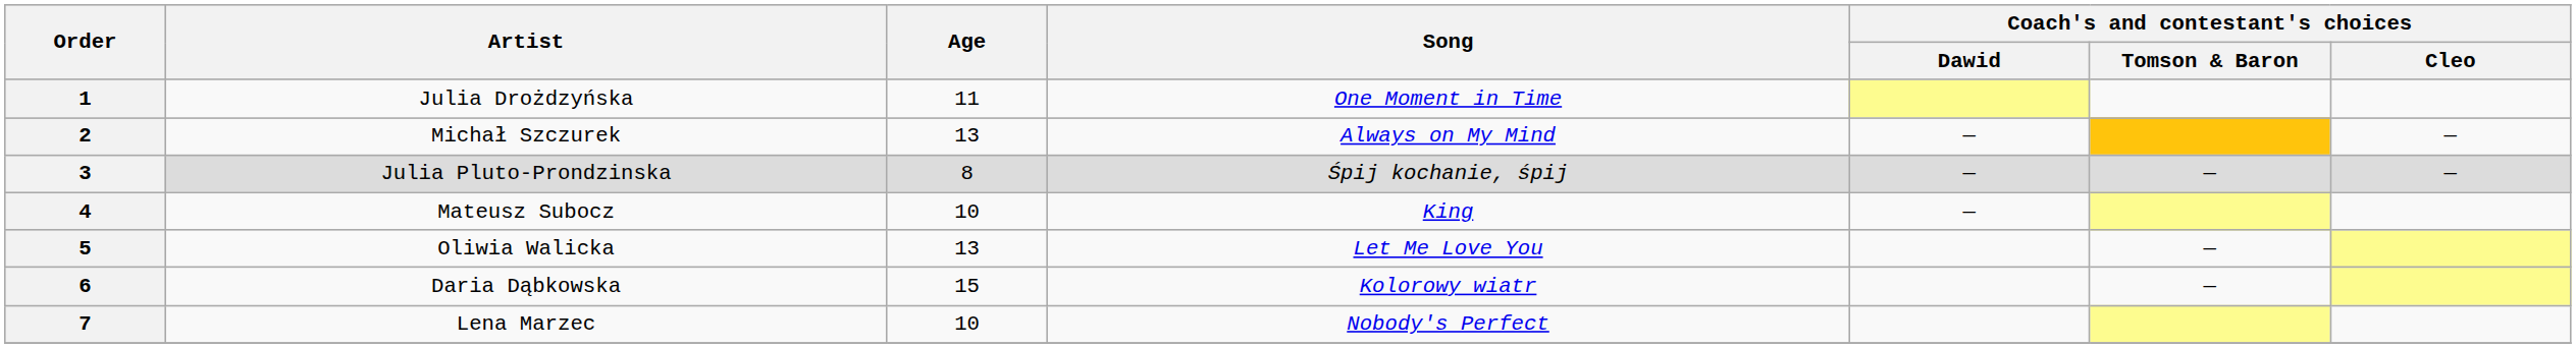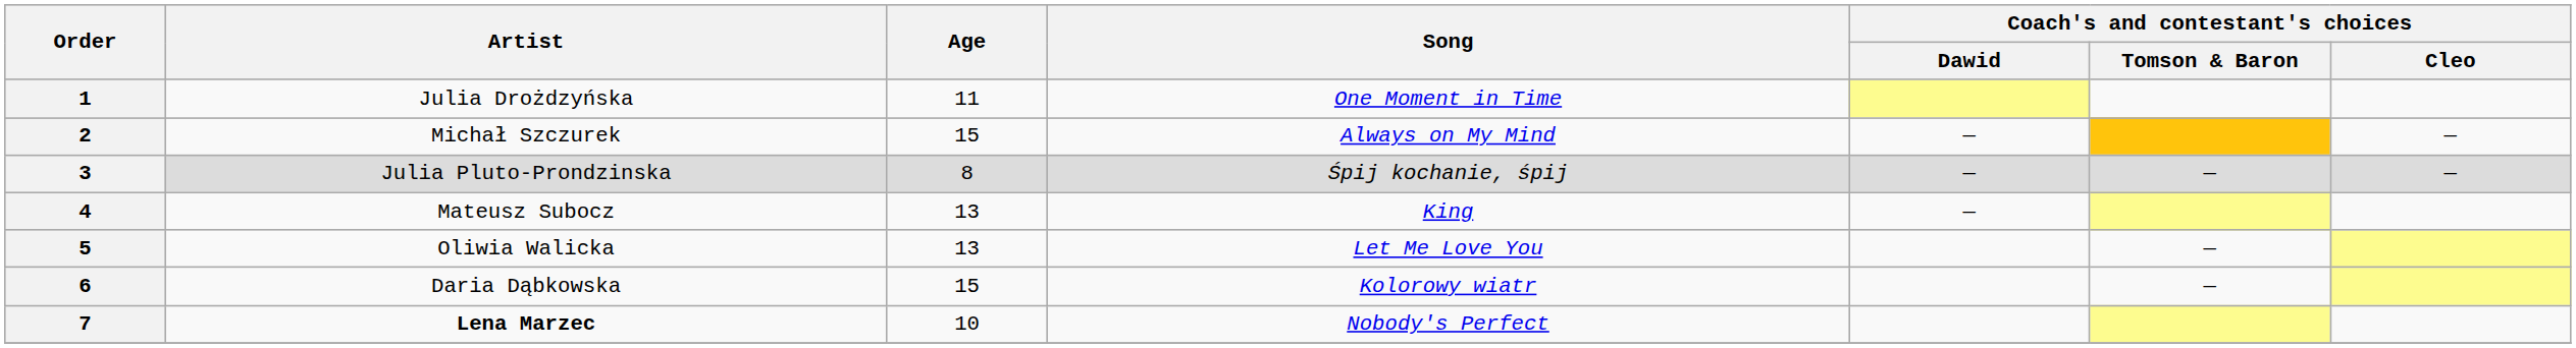2 | Age: 13 -> 15
4 | Age: 10 -> 13
7 | Artist: normal -> bold
